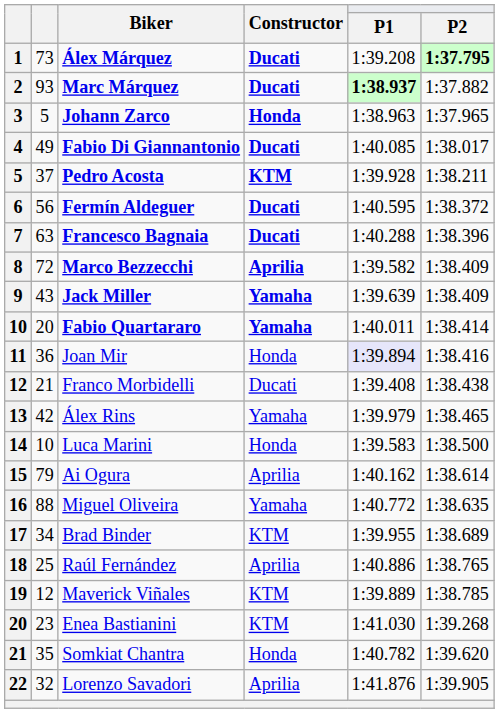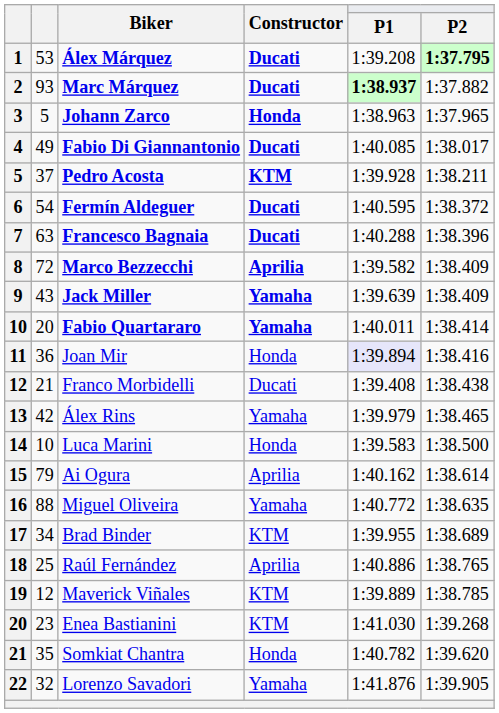Álex Márquez | column 2: 73 -> 53
Fermín Aldeguer | column 2: 56 -> 54
Lorenzo Savadori | Constructor: Aprilia -> Yamaha
